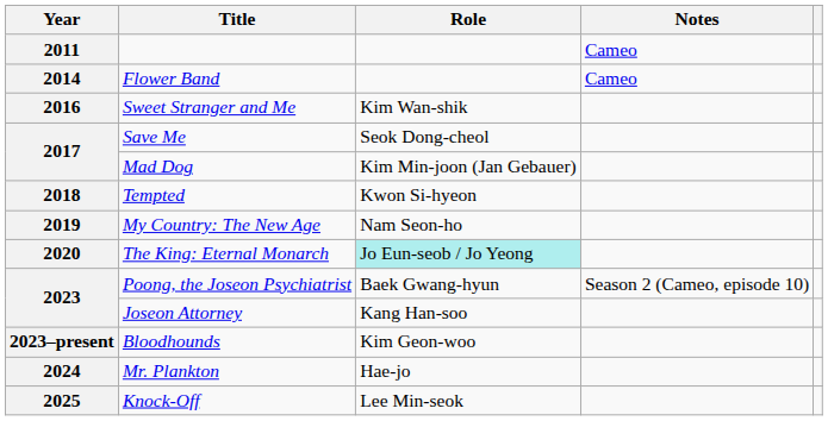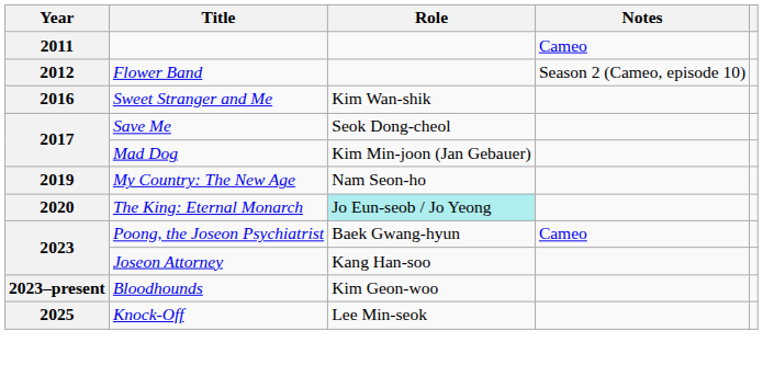Flower Band | Year: 2014 -> 2012
Flower Band | Notes: Cameo -> Season 2 (Cameo, episode 10)
- row: 2018 | Tempted | Kwon Si-hyeon
Poong, the Joseon Psychiatrist | Notes: Season 2 (Cameo, episode 10) -> Cameo
- row: 2024 | Mr. Plankton | Hae-jo
